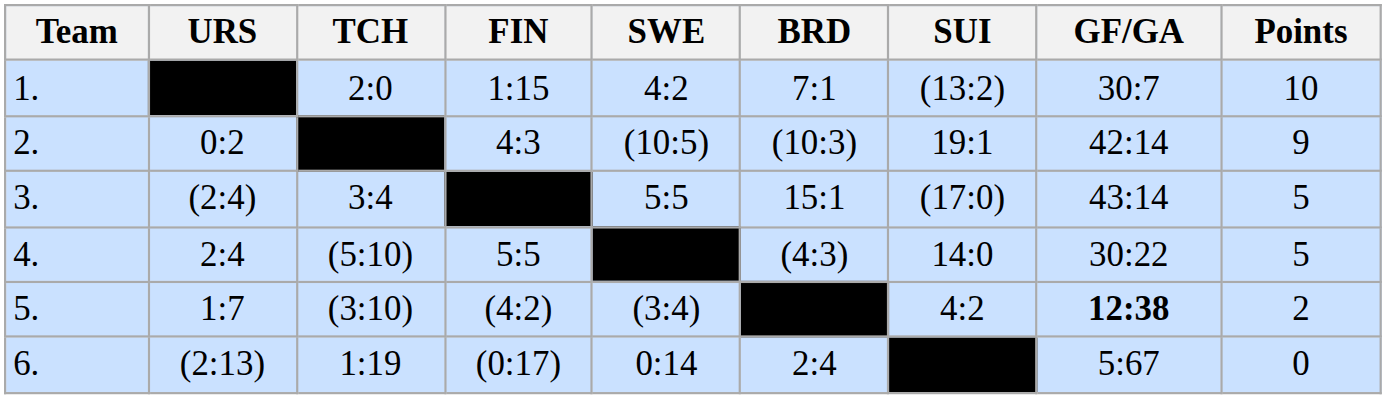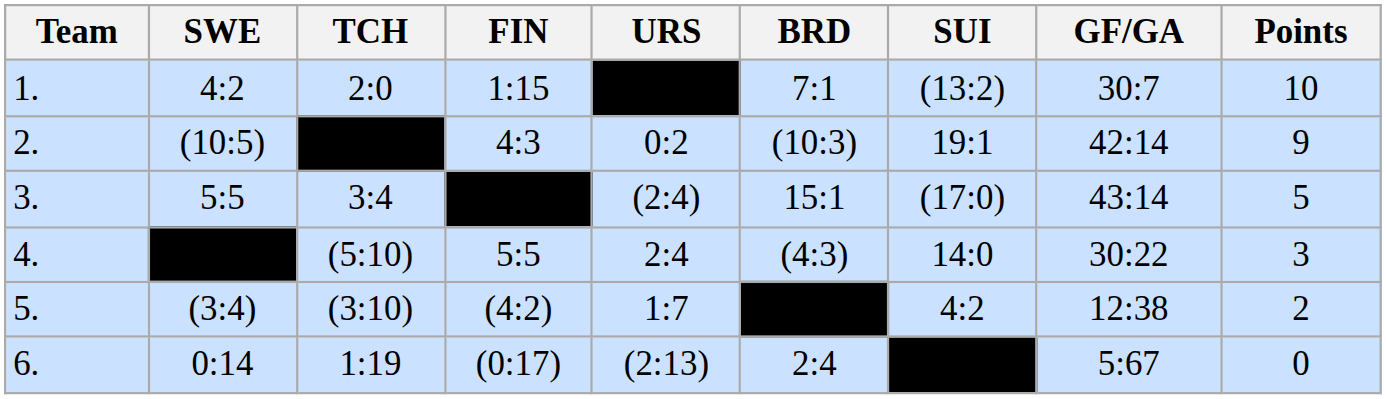columns swapped: URS <-> SWE
4. | Points: 5 -> 3
5. | GF/GA: bold -> normal
